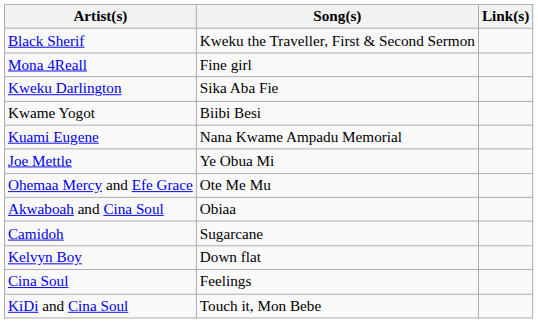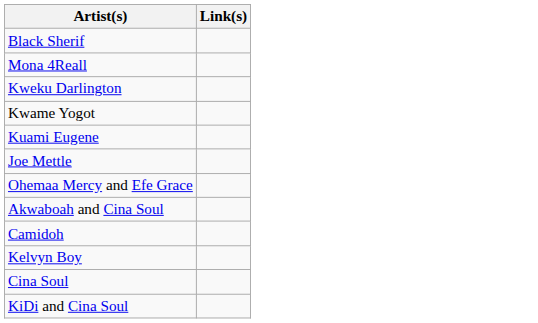- column: Song(s) | Kweku the Traveller, First & Second Sermon | Fine girl | Sika Aba Fie | Biibi Besi | Nana Kwame Ampadu Memorial | Ye Obua Mi | Ote Me Mu | Obiaa | Sugarcane | Down flat | Feelings | Touch it, Mon Bebe
